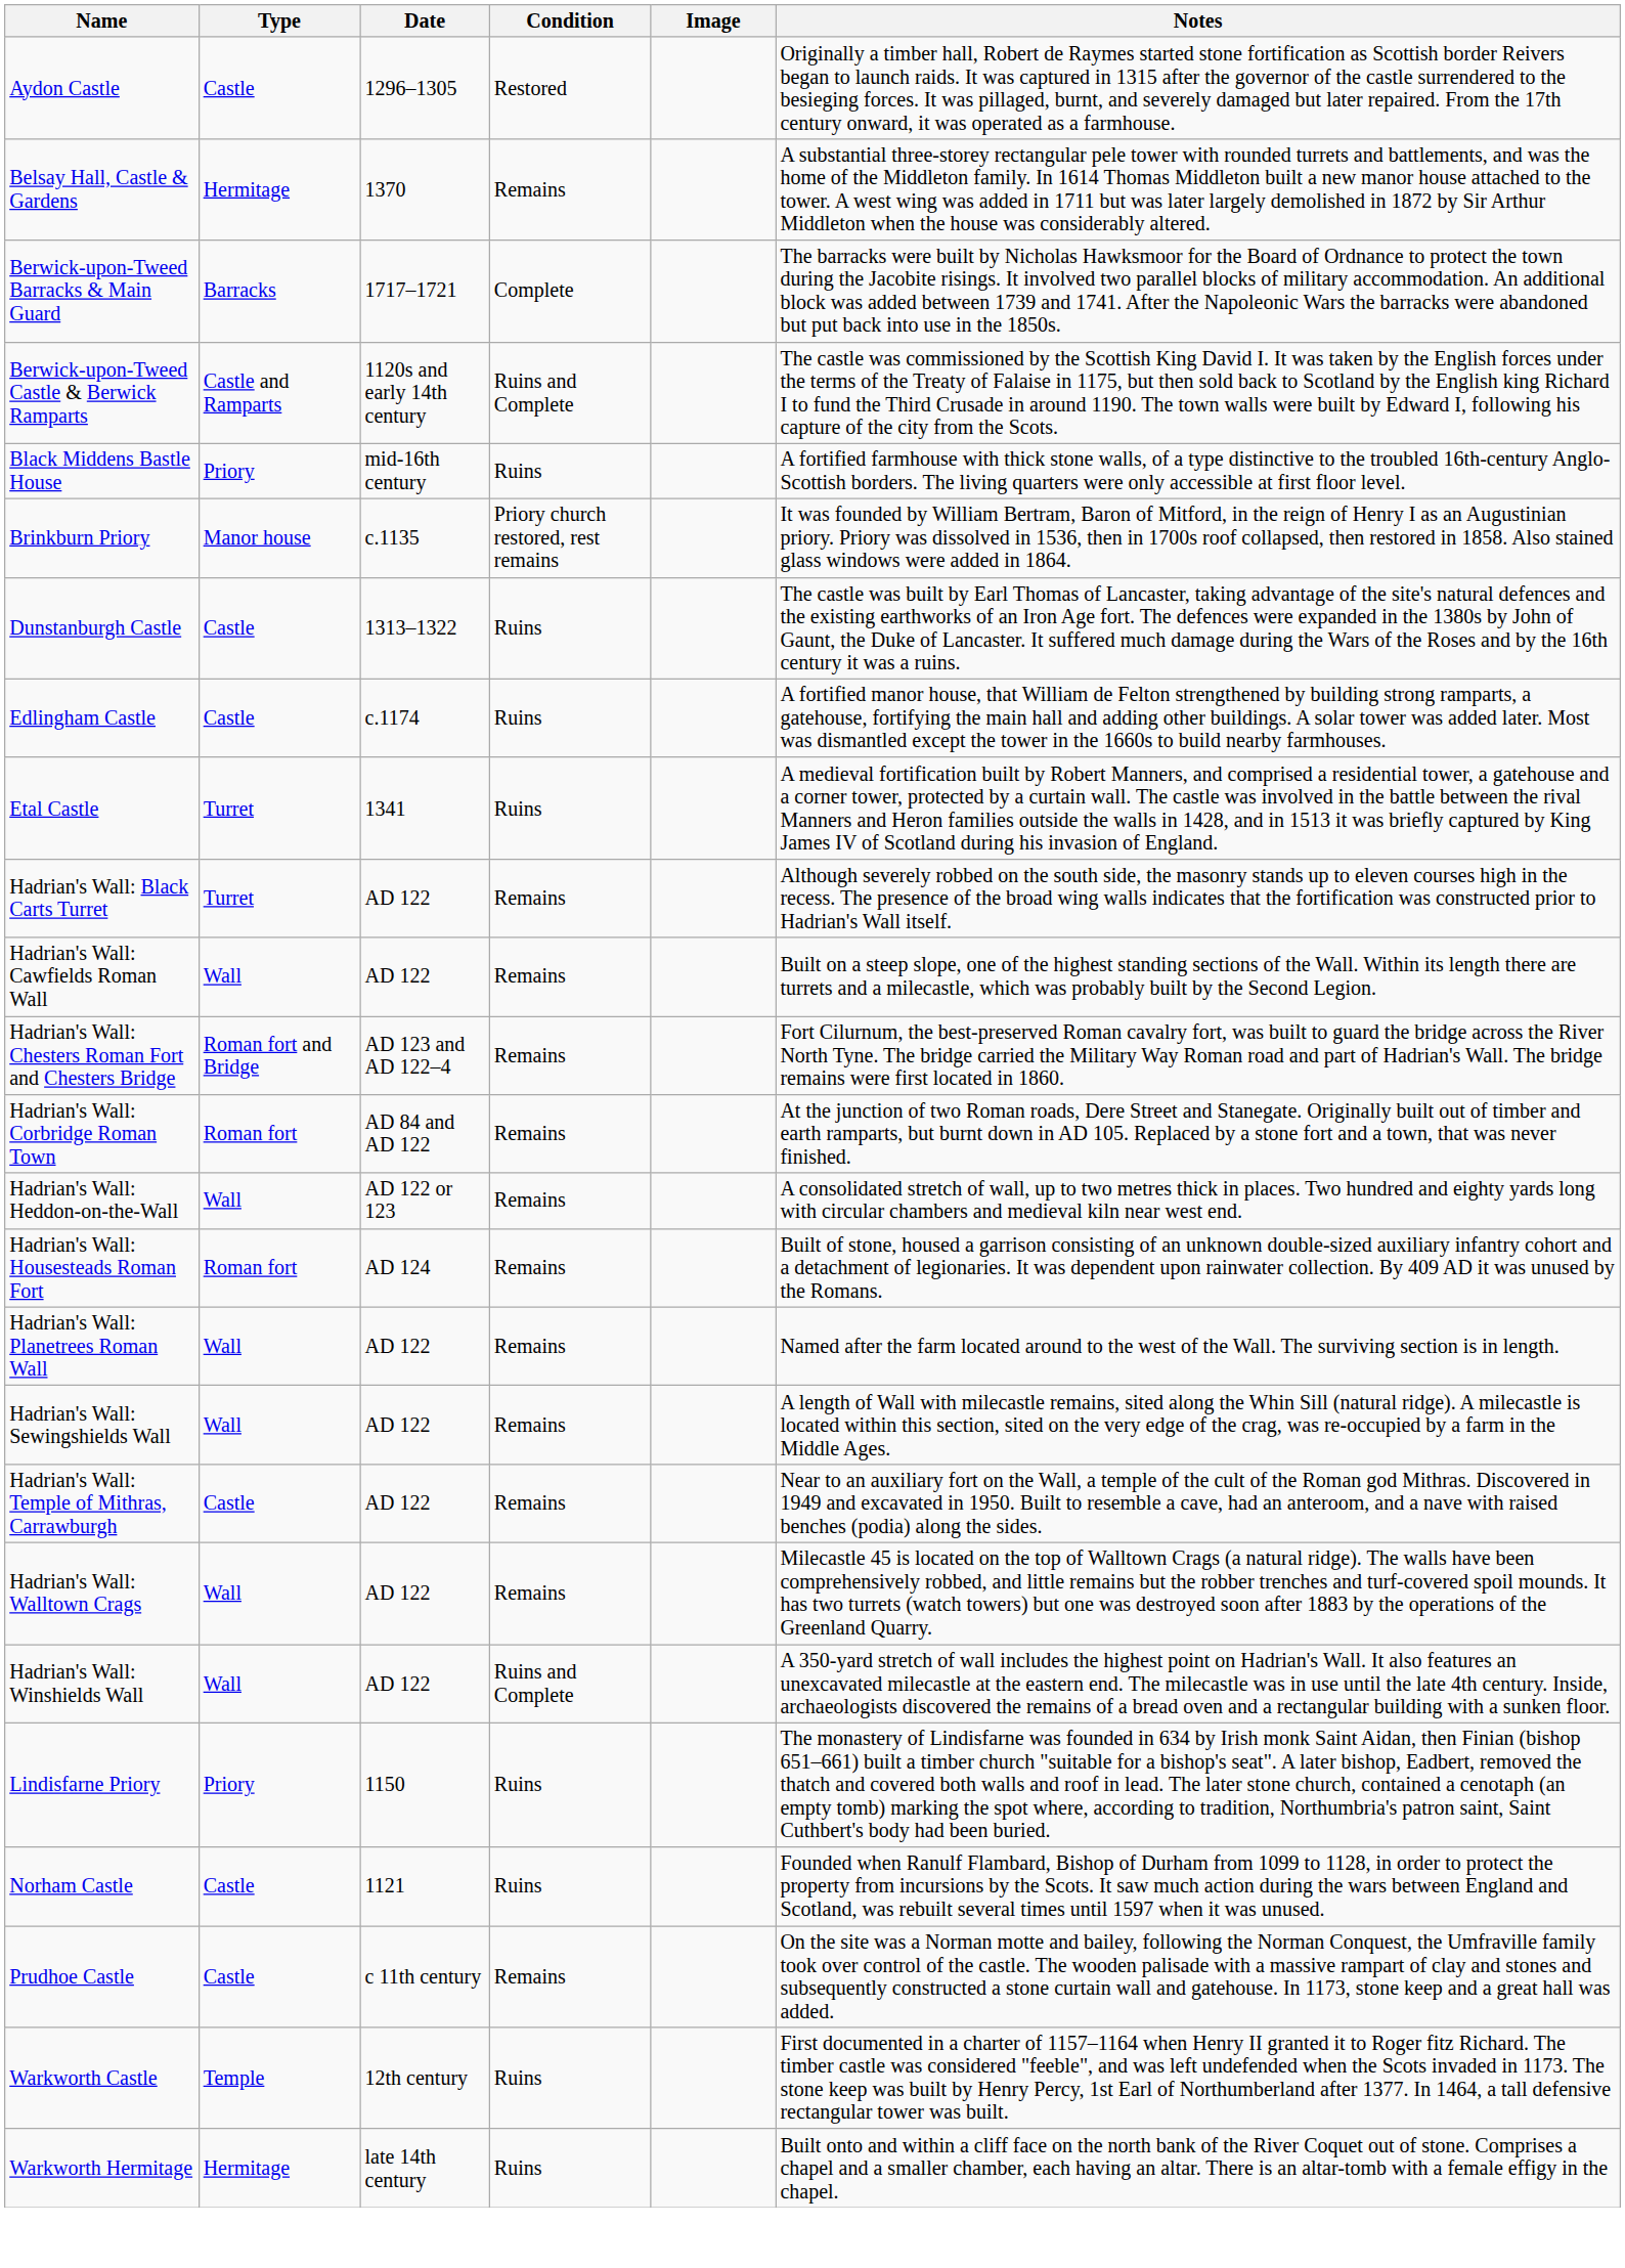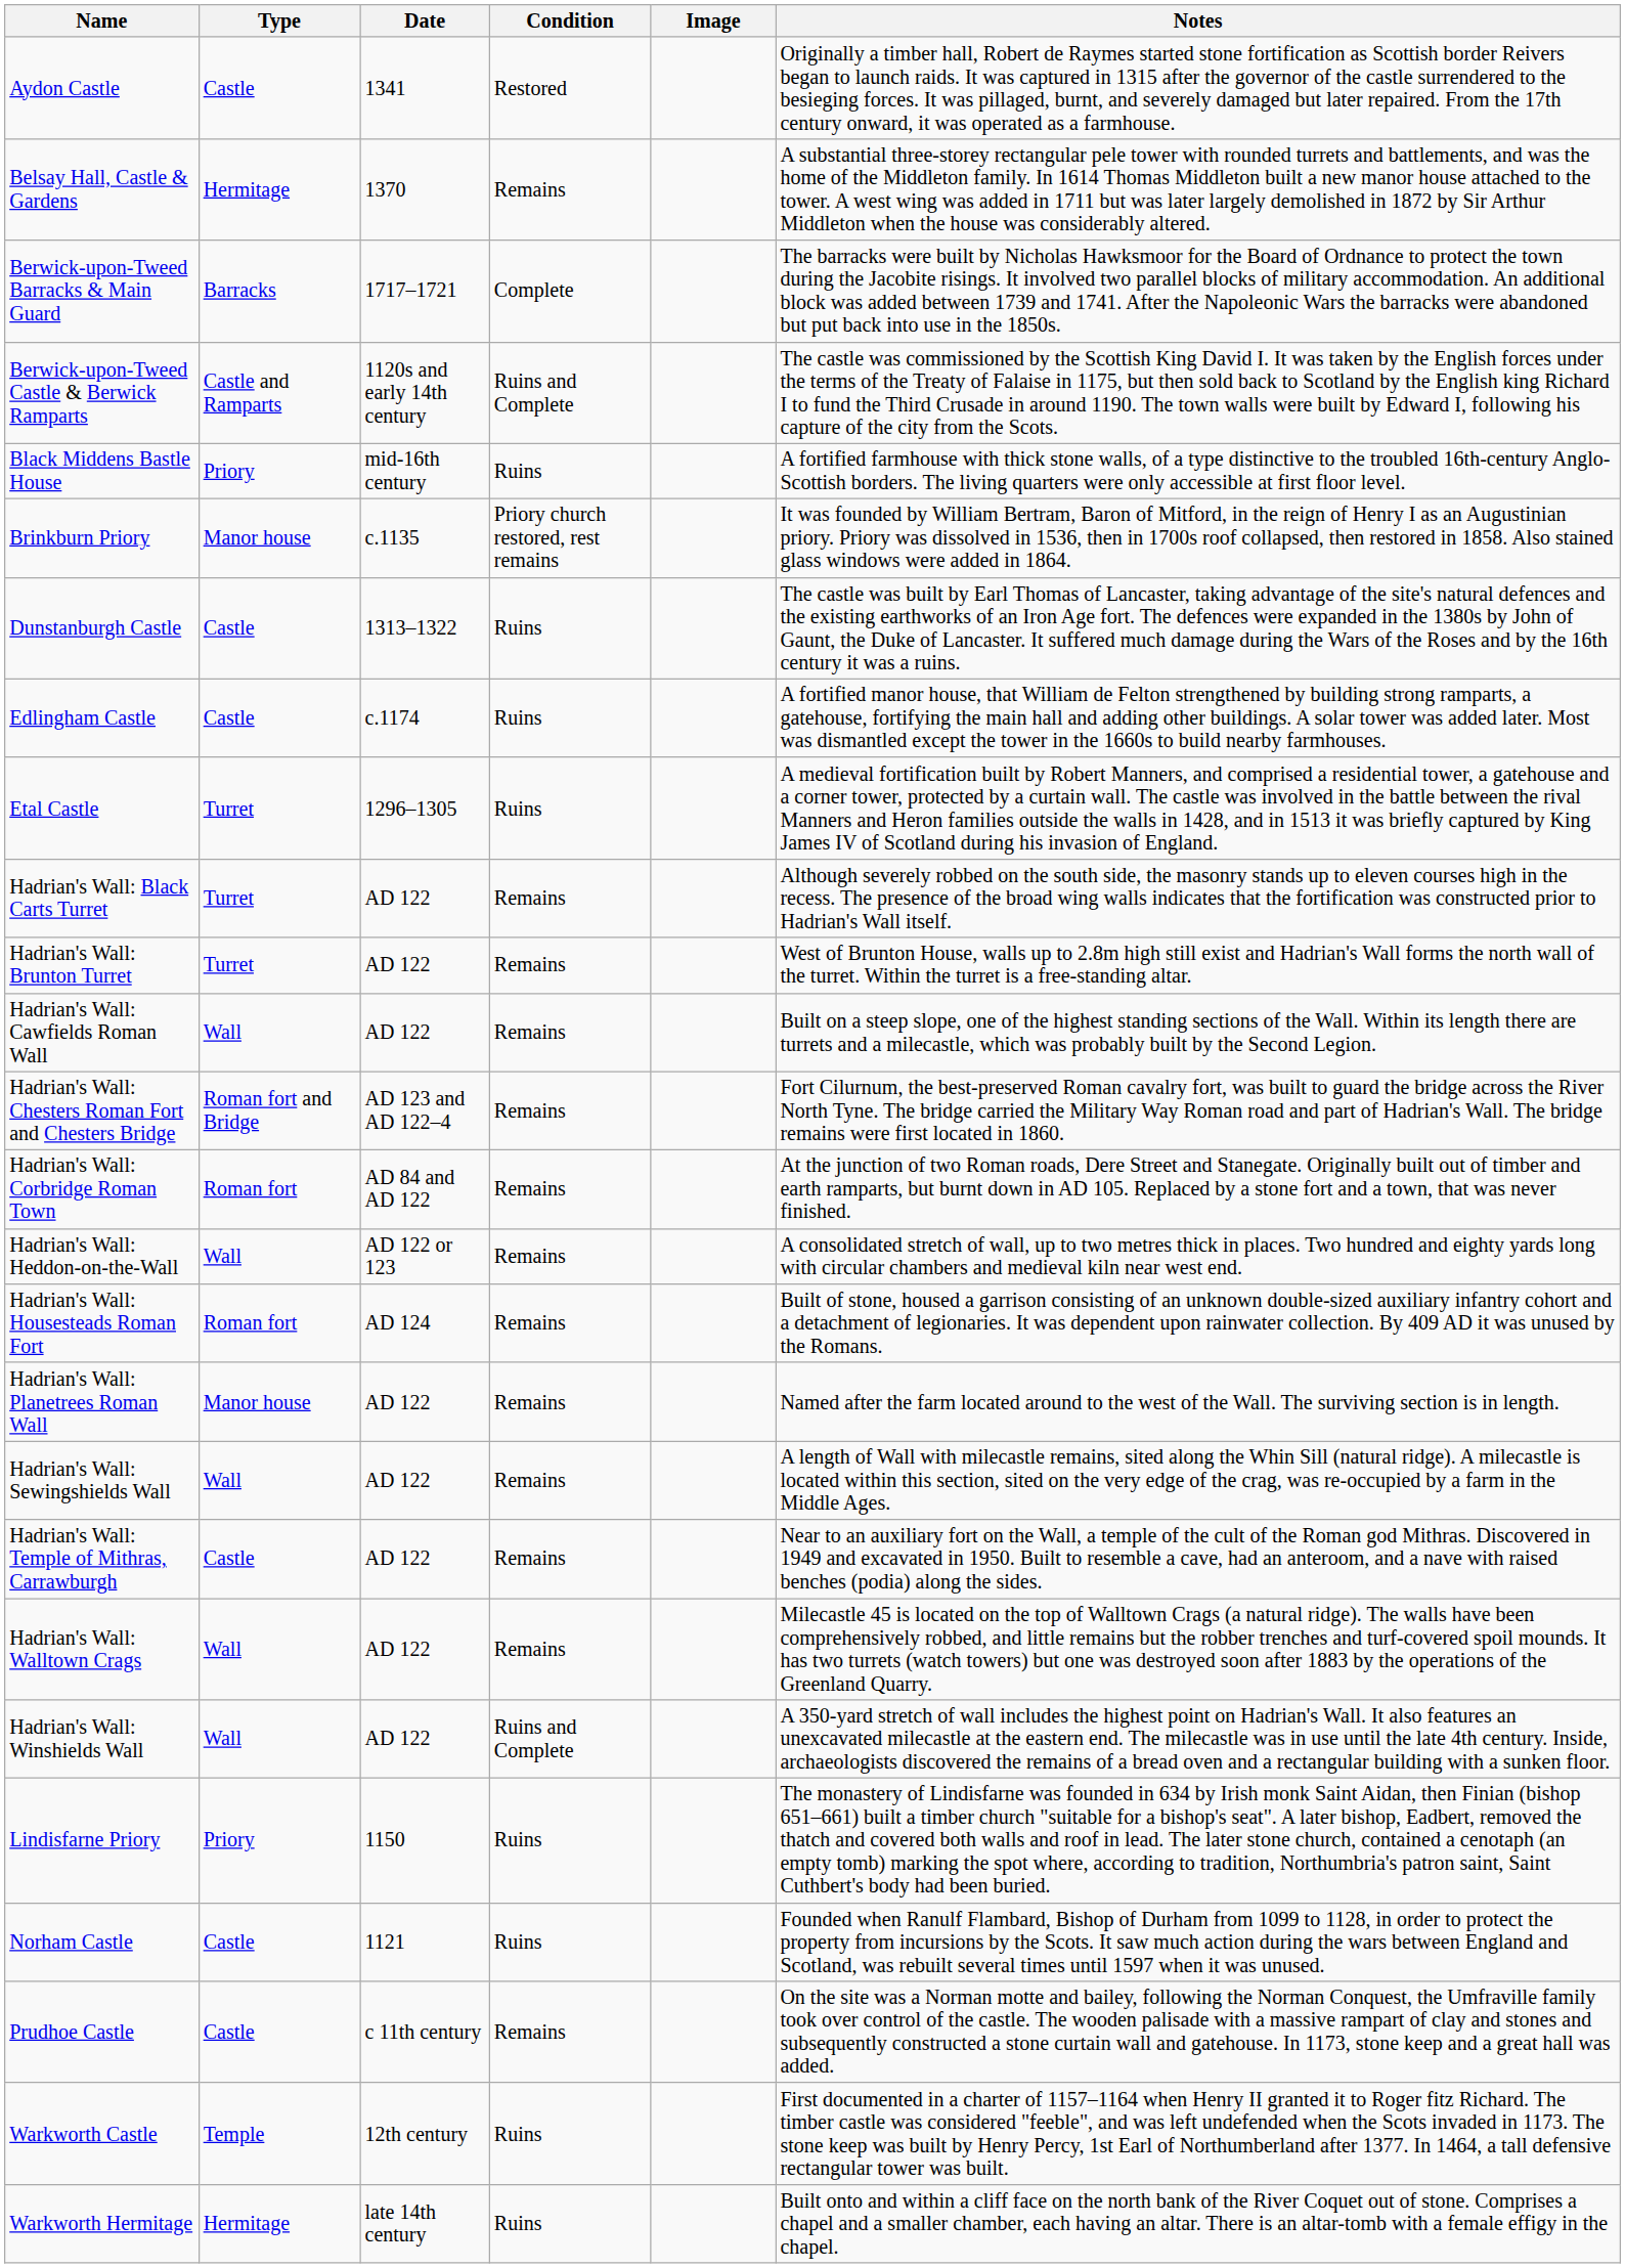Aydon Castle | Date: 1296–1305 -> 1341
Etal Castle | Date: 1341 -> 1296–1305
+ row: Hadrian's Wall: Brunton Turret | Turret | AD 122 | Remains | West of Brunton House, walls up to 2.8m high still exist and Hadrian's Wall forms the north wall of the turret. Within the turret is a free-standing altar.
Hadrian's Wall: Planetrees Roman Wall | Type: Wall -> Manor house
